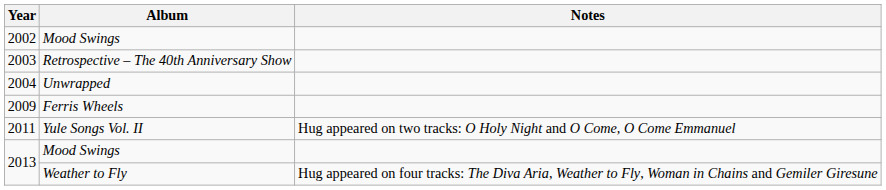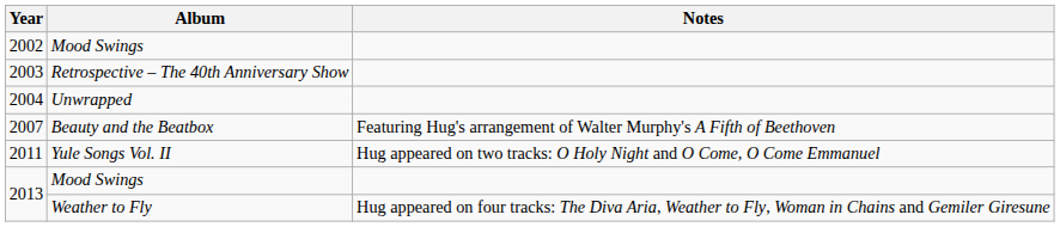+ row: 2007 | Beauty and the Beatbox | Featuring Hug's arrangement of Walter Murphy's A Fifth of Beethoven
- row: 2009 | Ferris Wheels
